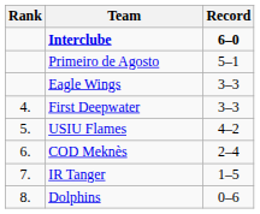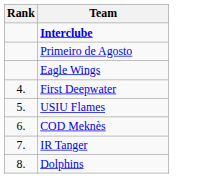- column: Record | 6–0 | 5–1 | 3–3 | 3–3 | 4–2 | 2–4 | 1–5 | 0–6
